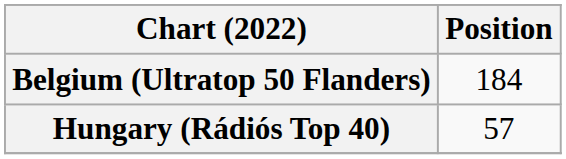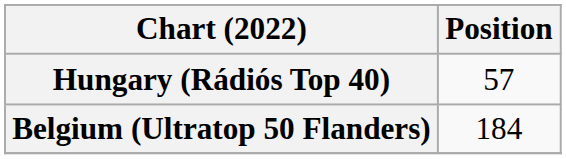rows swapped: Belgium (Ultratop 50 Flanders) <-> Hungary (Rádiós Top 40)
